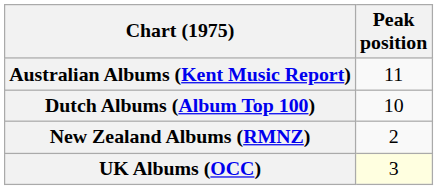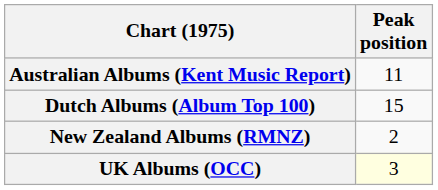Dutch Albums (Album Top 100) | Peak position: 10 -> 15
